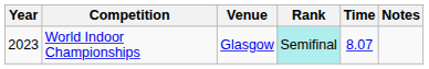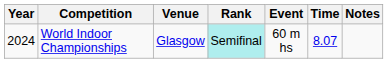+ column: Event | 60 m hs
World Indoor Championships | Year: 2023 -> 2024
